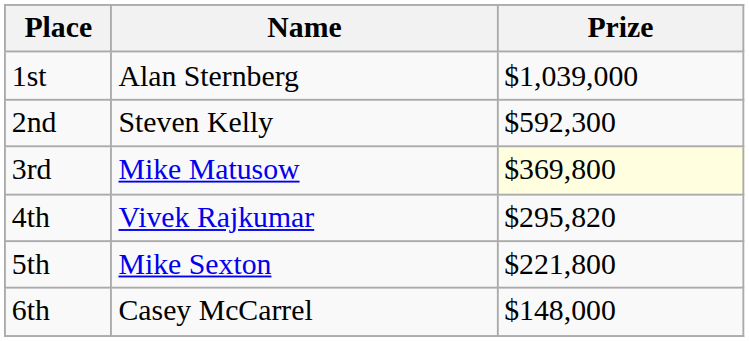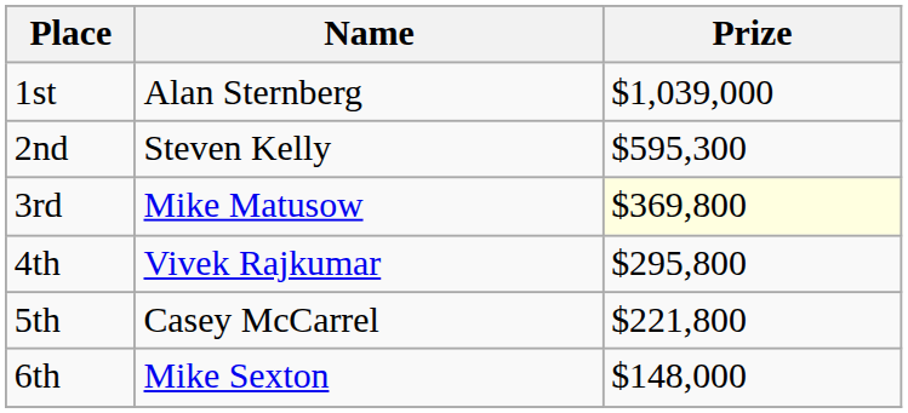2nd | Prize: $592,300 -> $595,300
4th | Prize: $295,820 -> $295,800
5th | Name: Mike Sexton -> Casey McCarrel
6th | Name: Casey McCarrel -> Mike Sexton
